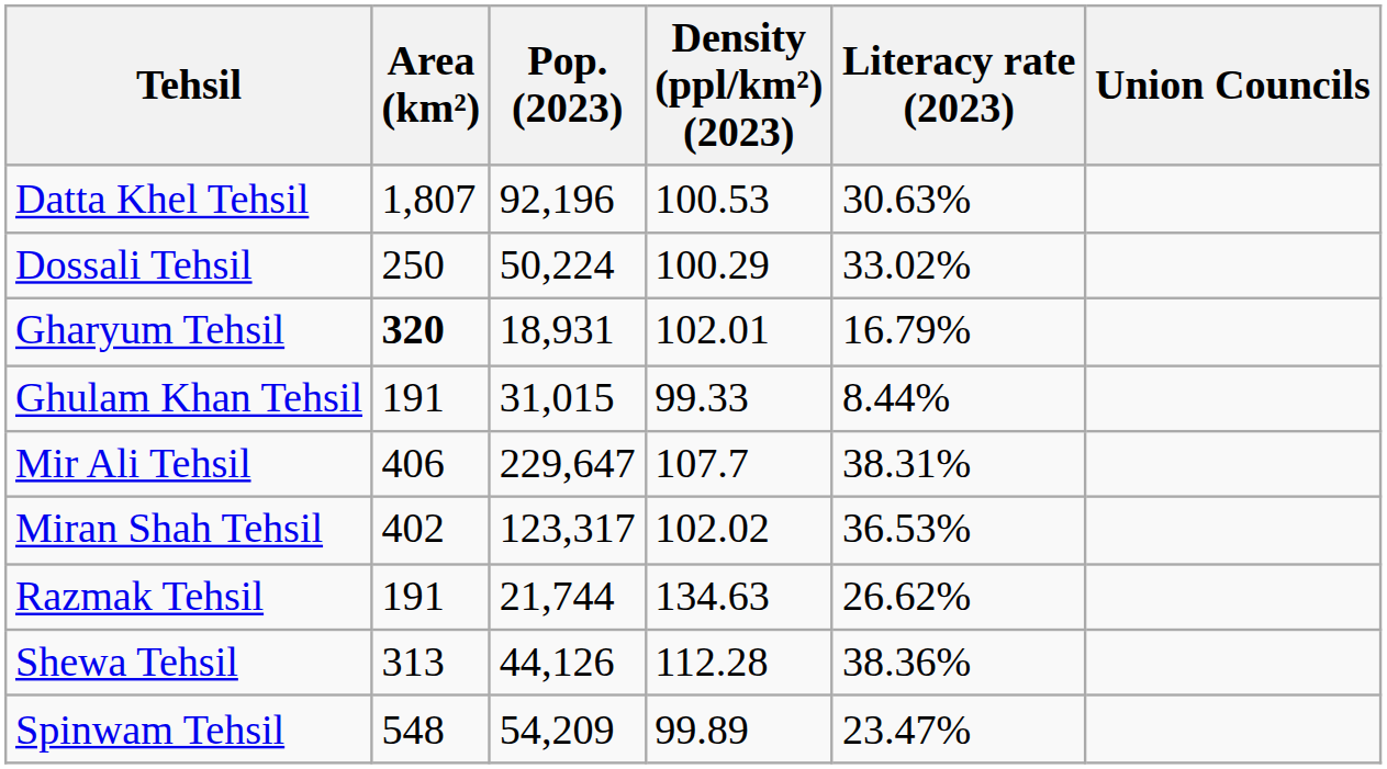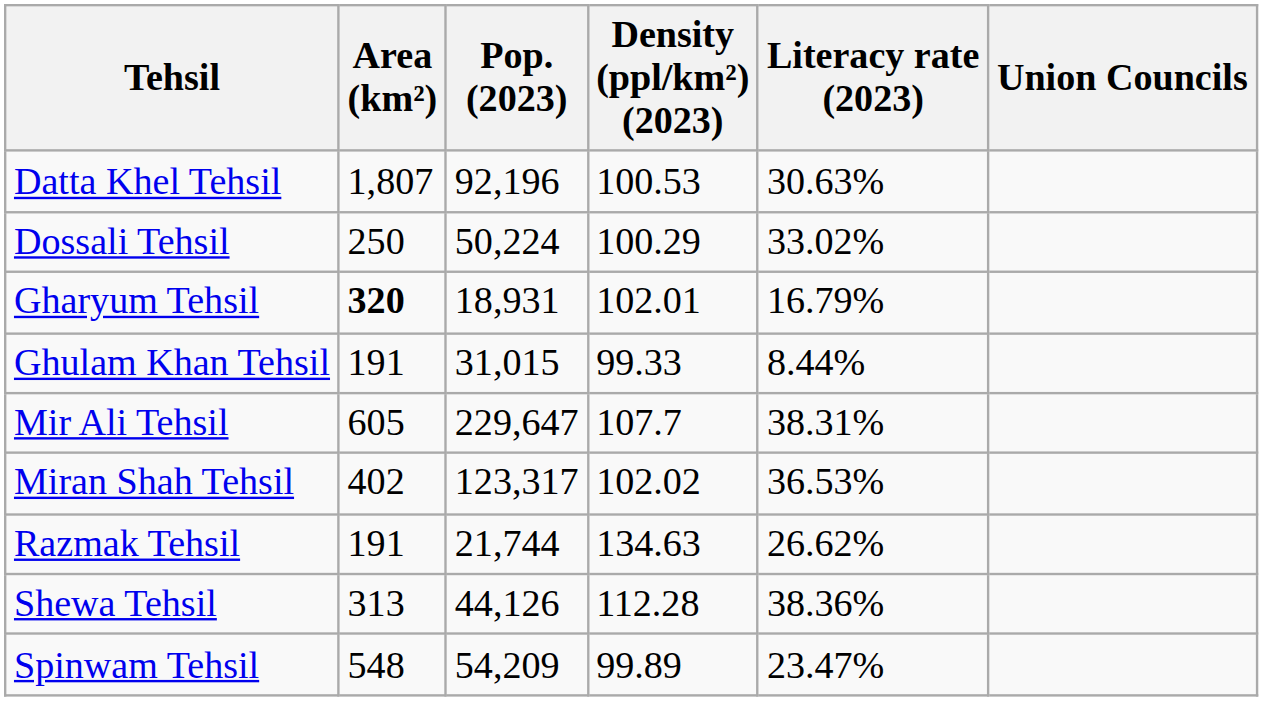Mir Ali Tehsil | Area (km²): 406 -> 605
